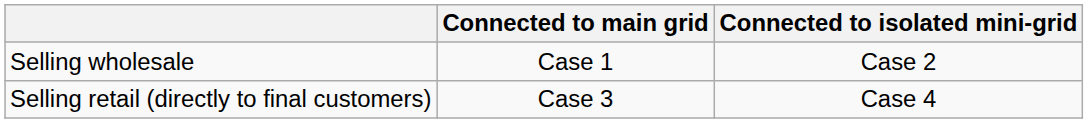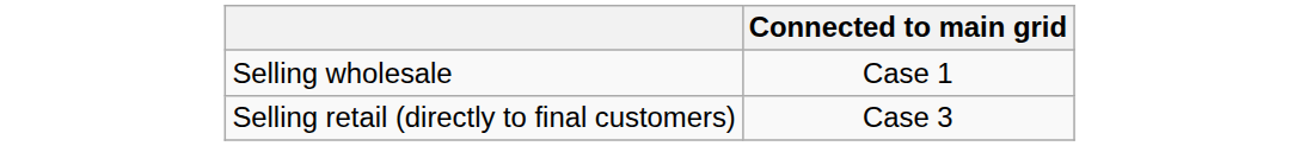- column: Connected to isolated mini-grid | Case 2 | Case 4
